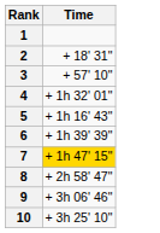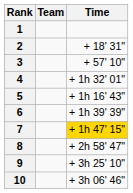+ column: Team
9 | Time: + 3h 06' 46" -> + 3h 25' 10"
10 | Time: + 3h 25' 10" -> + 3h 06' 46"
